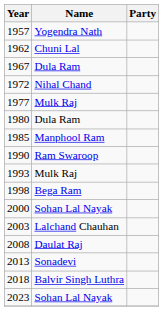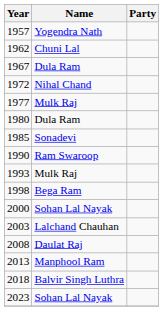1985 | Name: Manphool Ram -> Sonadevi
2013 | Name: Sonadevi -> Manphool Ram
